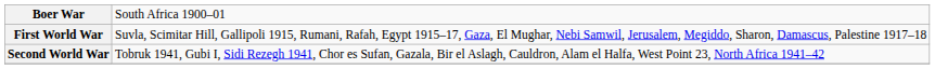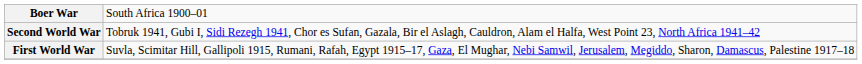rows swapped: First World War <-> Second World War
